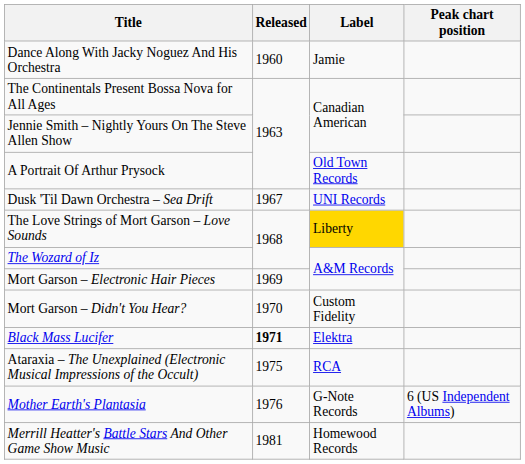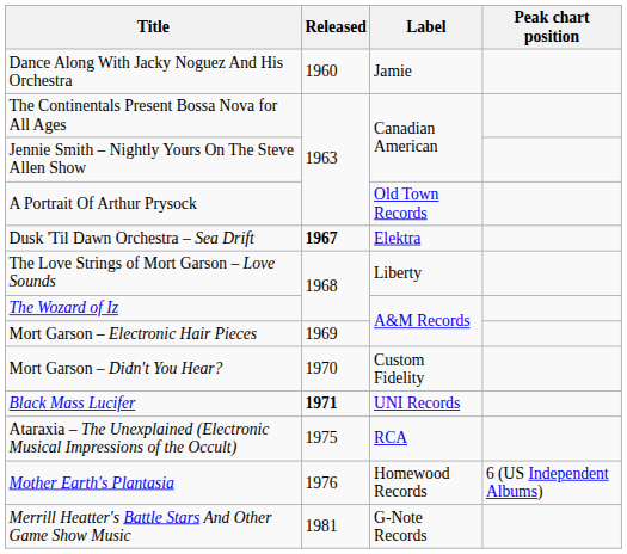Dusk 'Til Dawn Orchestra – Sea Drift | Released: normal -> bold
Dusk 'Til Dawn Orchestra – Sea Drift | Label: UNI Records -> Elektra
The Love Strings of Mort Garson – Love Sounds | Label: gold background -> no background
Black Mass Lucifer | Label: Elektra -> UNI Records
Mother Earth's Plantasia | Label: G-Note Records -> Homewood Records
Merrill Heatter's Battle Stars And Other Game Show Music | Label: Homewood Records -> G-Note Records
